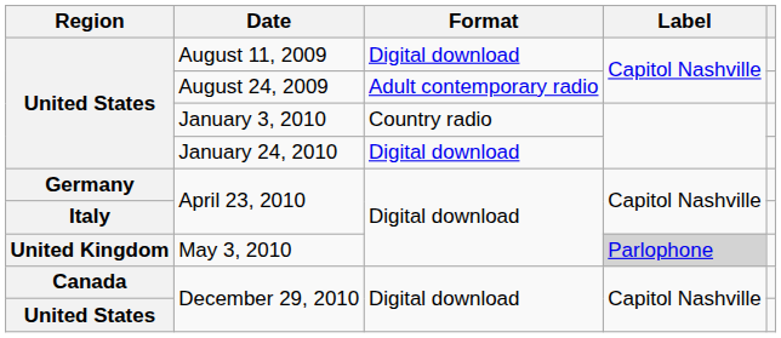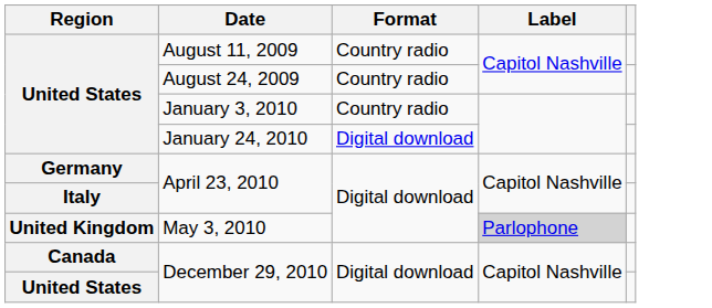August 11, 2009 | Format: Digital download -> Country radio
August 24, 2009 | Format: Adult contemporary radio -> Country radio
